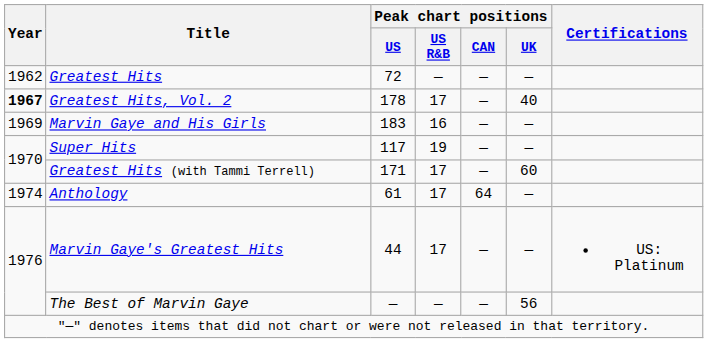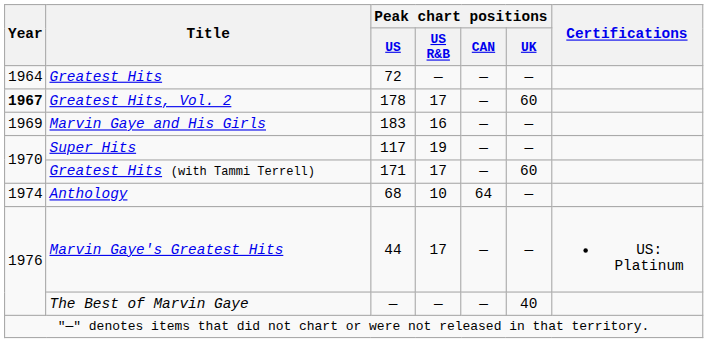Greatest Hits | Year: 1962 -> 1964
Greatest Hits, Vol. 2 | Peak chart positions / UK: 40 -> 60
Anthology | Peak chart positions / US: 61 -> 68
Anthology | Peak chart positions / US R&B: 17 -> 10
The Best of Marvin Gaye | Peak chart positions / UK: 56 -> 40
